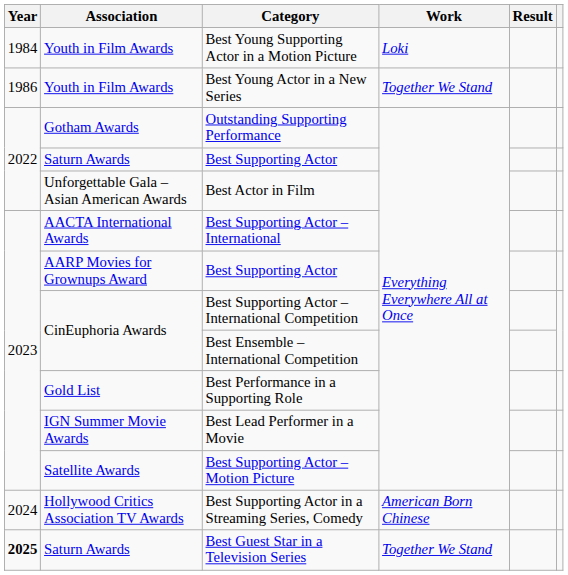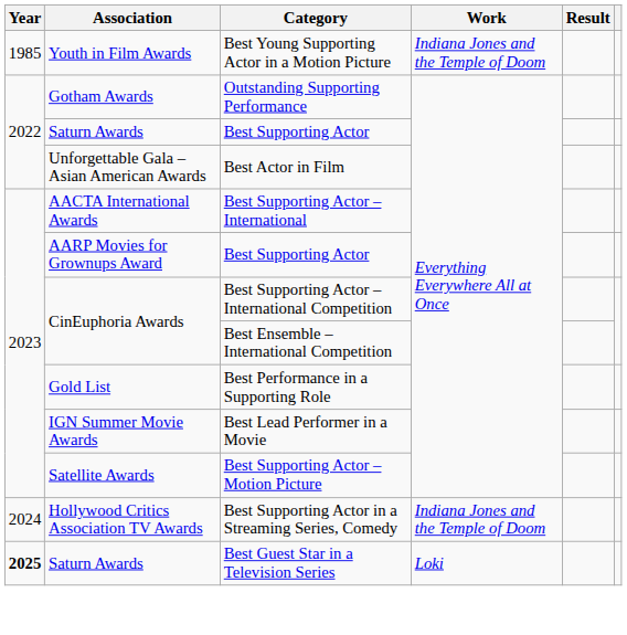Best Young Supporting Actor in a Motion Picture | Year: 1984 -> 1985
Best Young Supporting Actor in a Motion Picture | Work: Loki -> Indiana Jones and the Temple of Doom
- row: 1986 | Youth in Film Awards | Best Young Actor in a New Series | Together We Stand
Best Supporting Actor in a Streaming Series, Comedy | Work: American Born Chinese -> Indiana Jones and the Temple of Doom
Best Guest Star in a Television Series | Work: Together We Stand -> Loki
